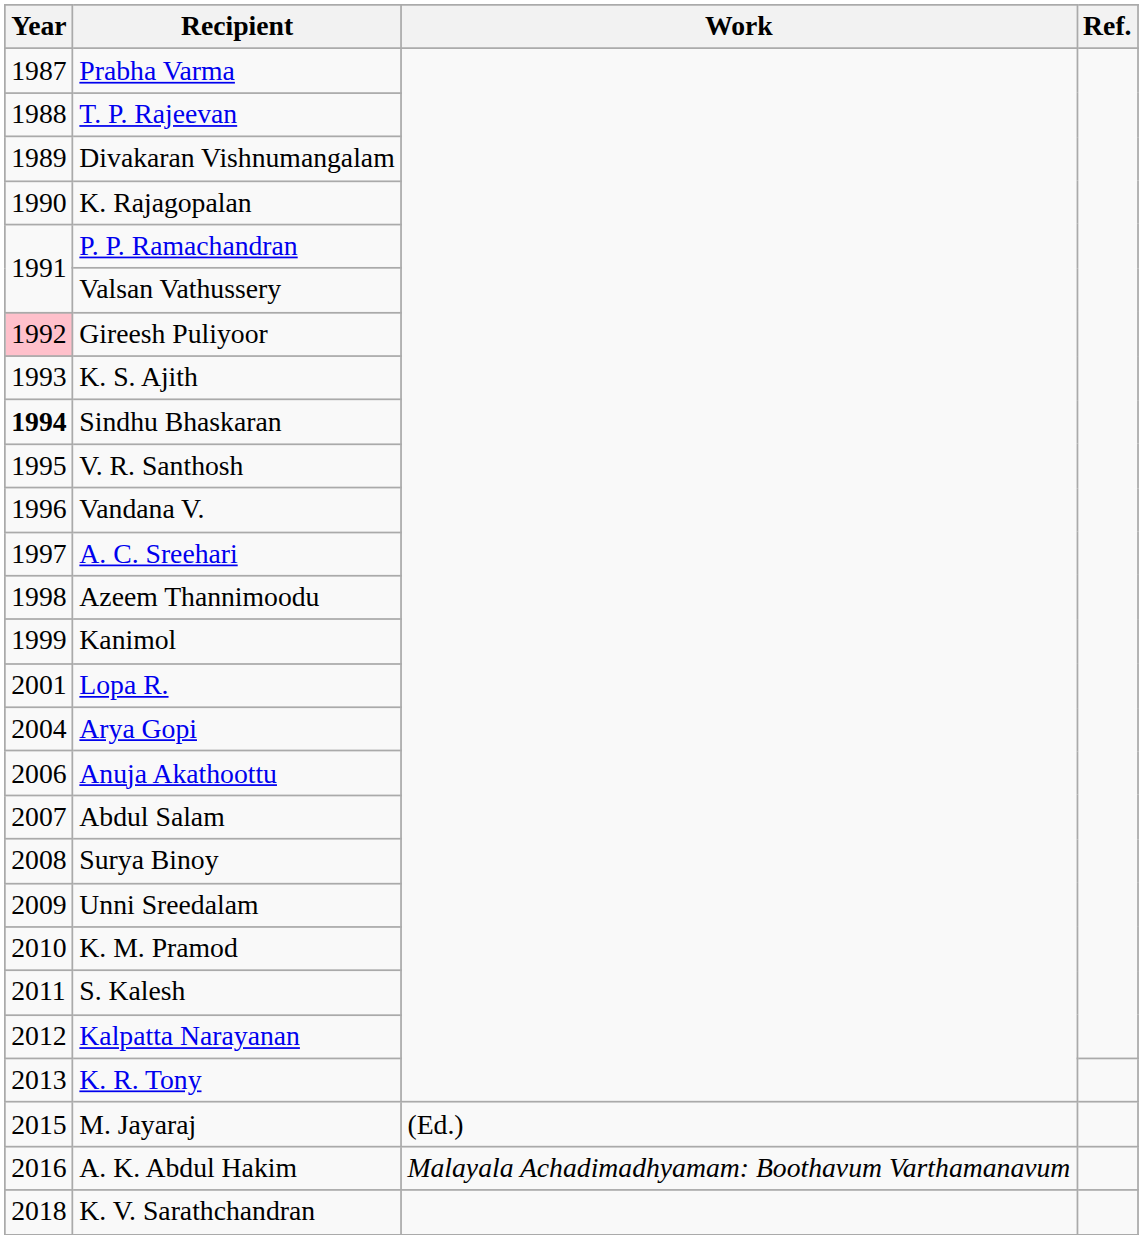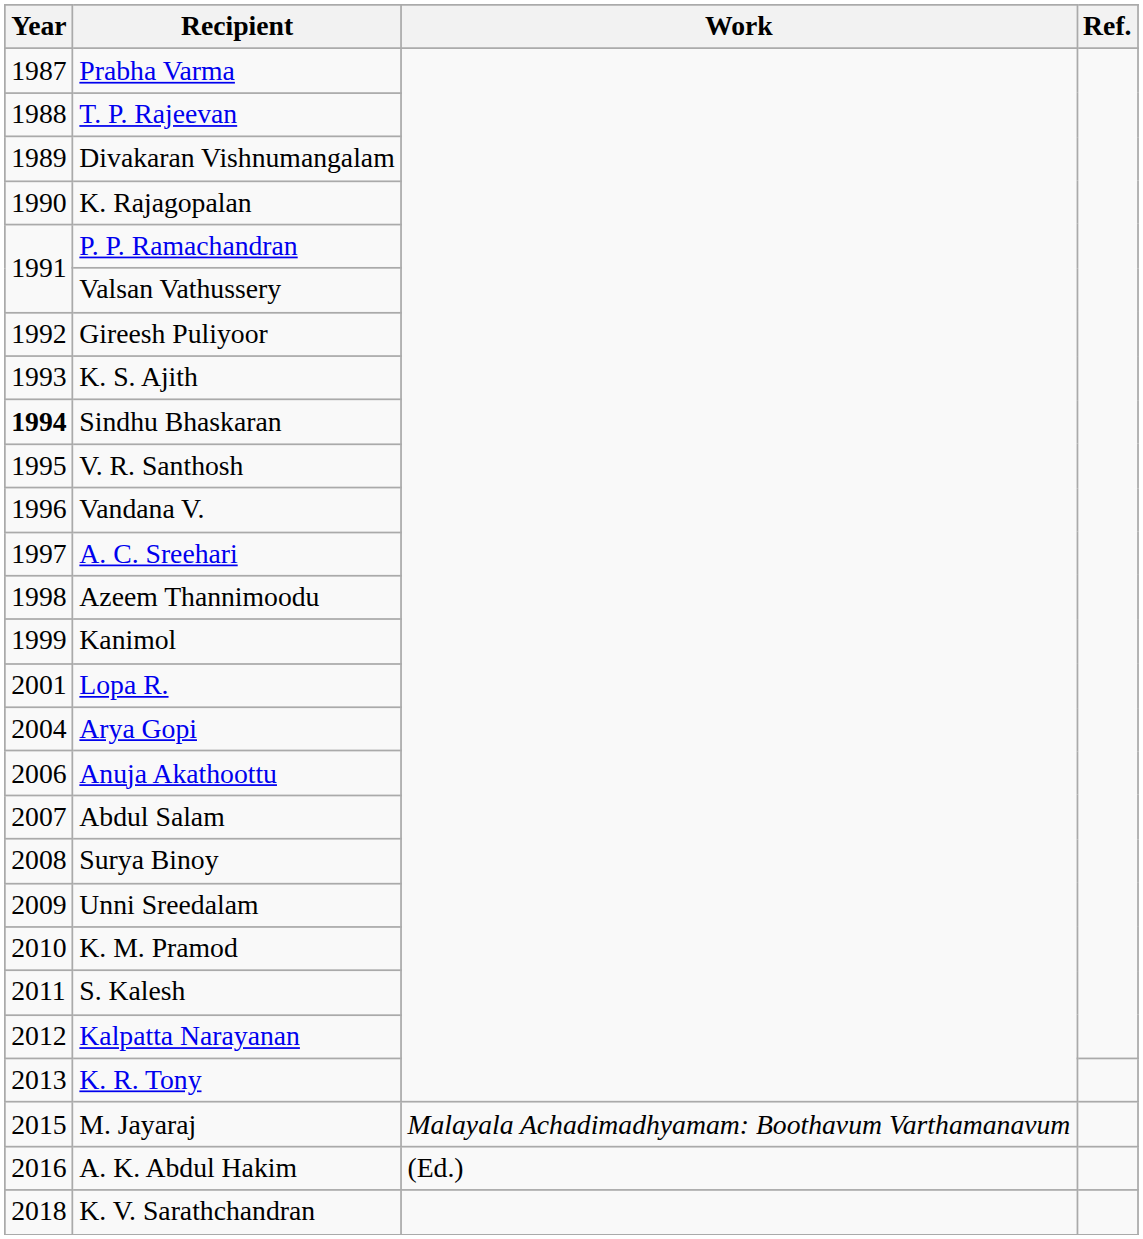Gireesh Puliyoor | Year: pink background -> no background
M. Jayaraj | Work: (Ed.) -> Malayala Achadimadhyamam: Boothavum Varthamanavum
A. K. Abdul Hakim | Work: Malayala Achadimadhyamam: Boothavum Varthamanavum -> (Ed.)
